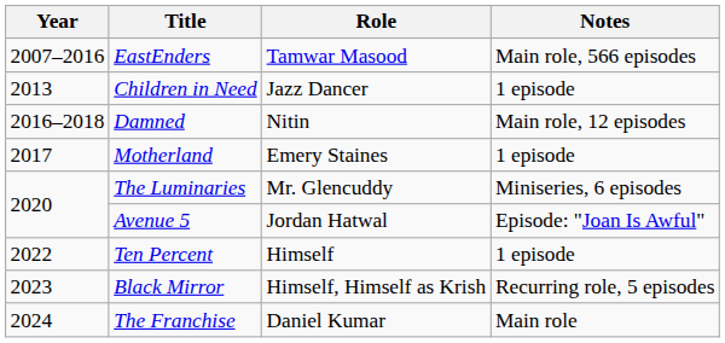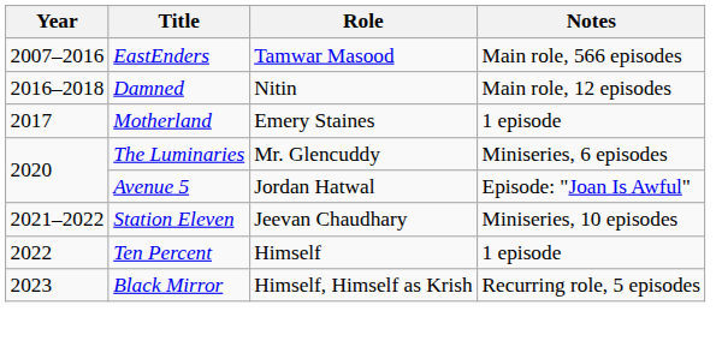- row: 2013 | Children in Need | Jazz Dancer | 1 episode
+ row: 2021–2022 | Station Eleven | Jeevan Chaudhary | Miniseries, 10 episodes
- row: 2024 | The Franchise | Daniel Kumar | Main role
